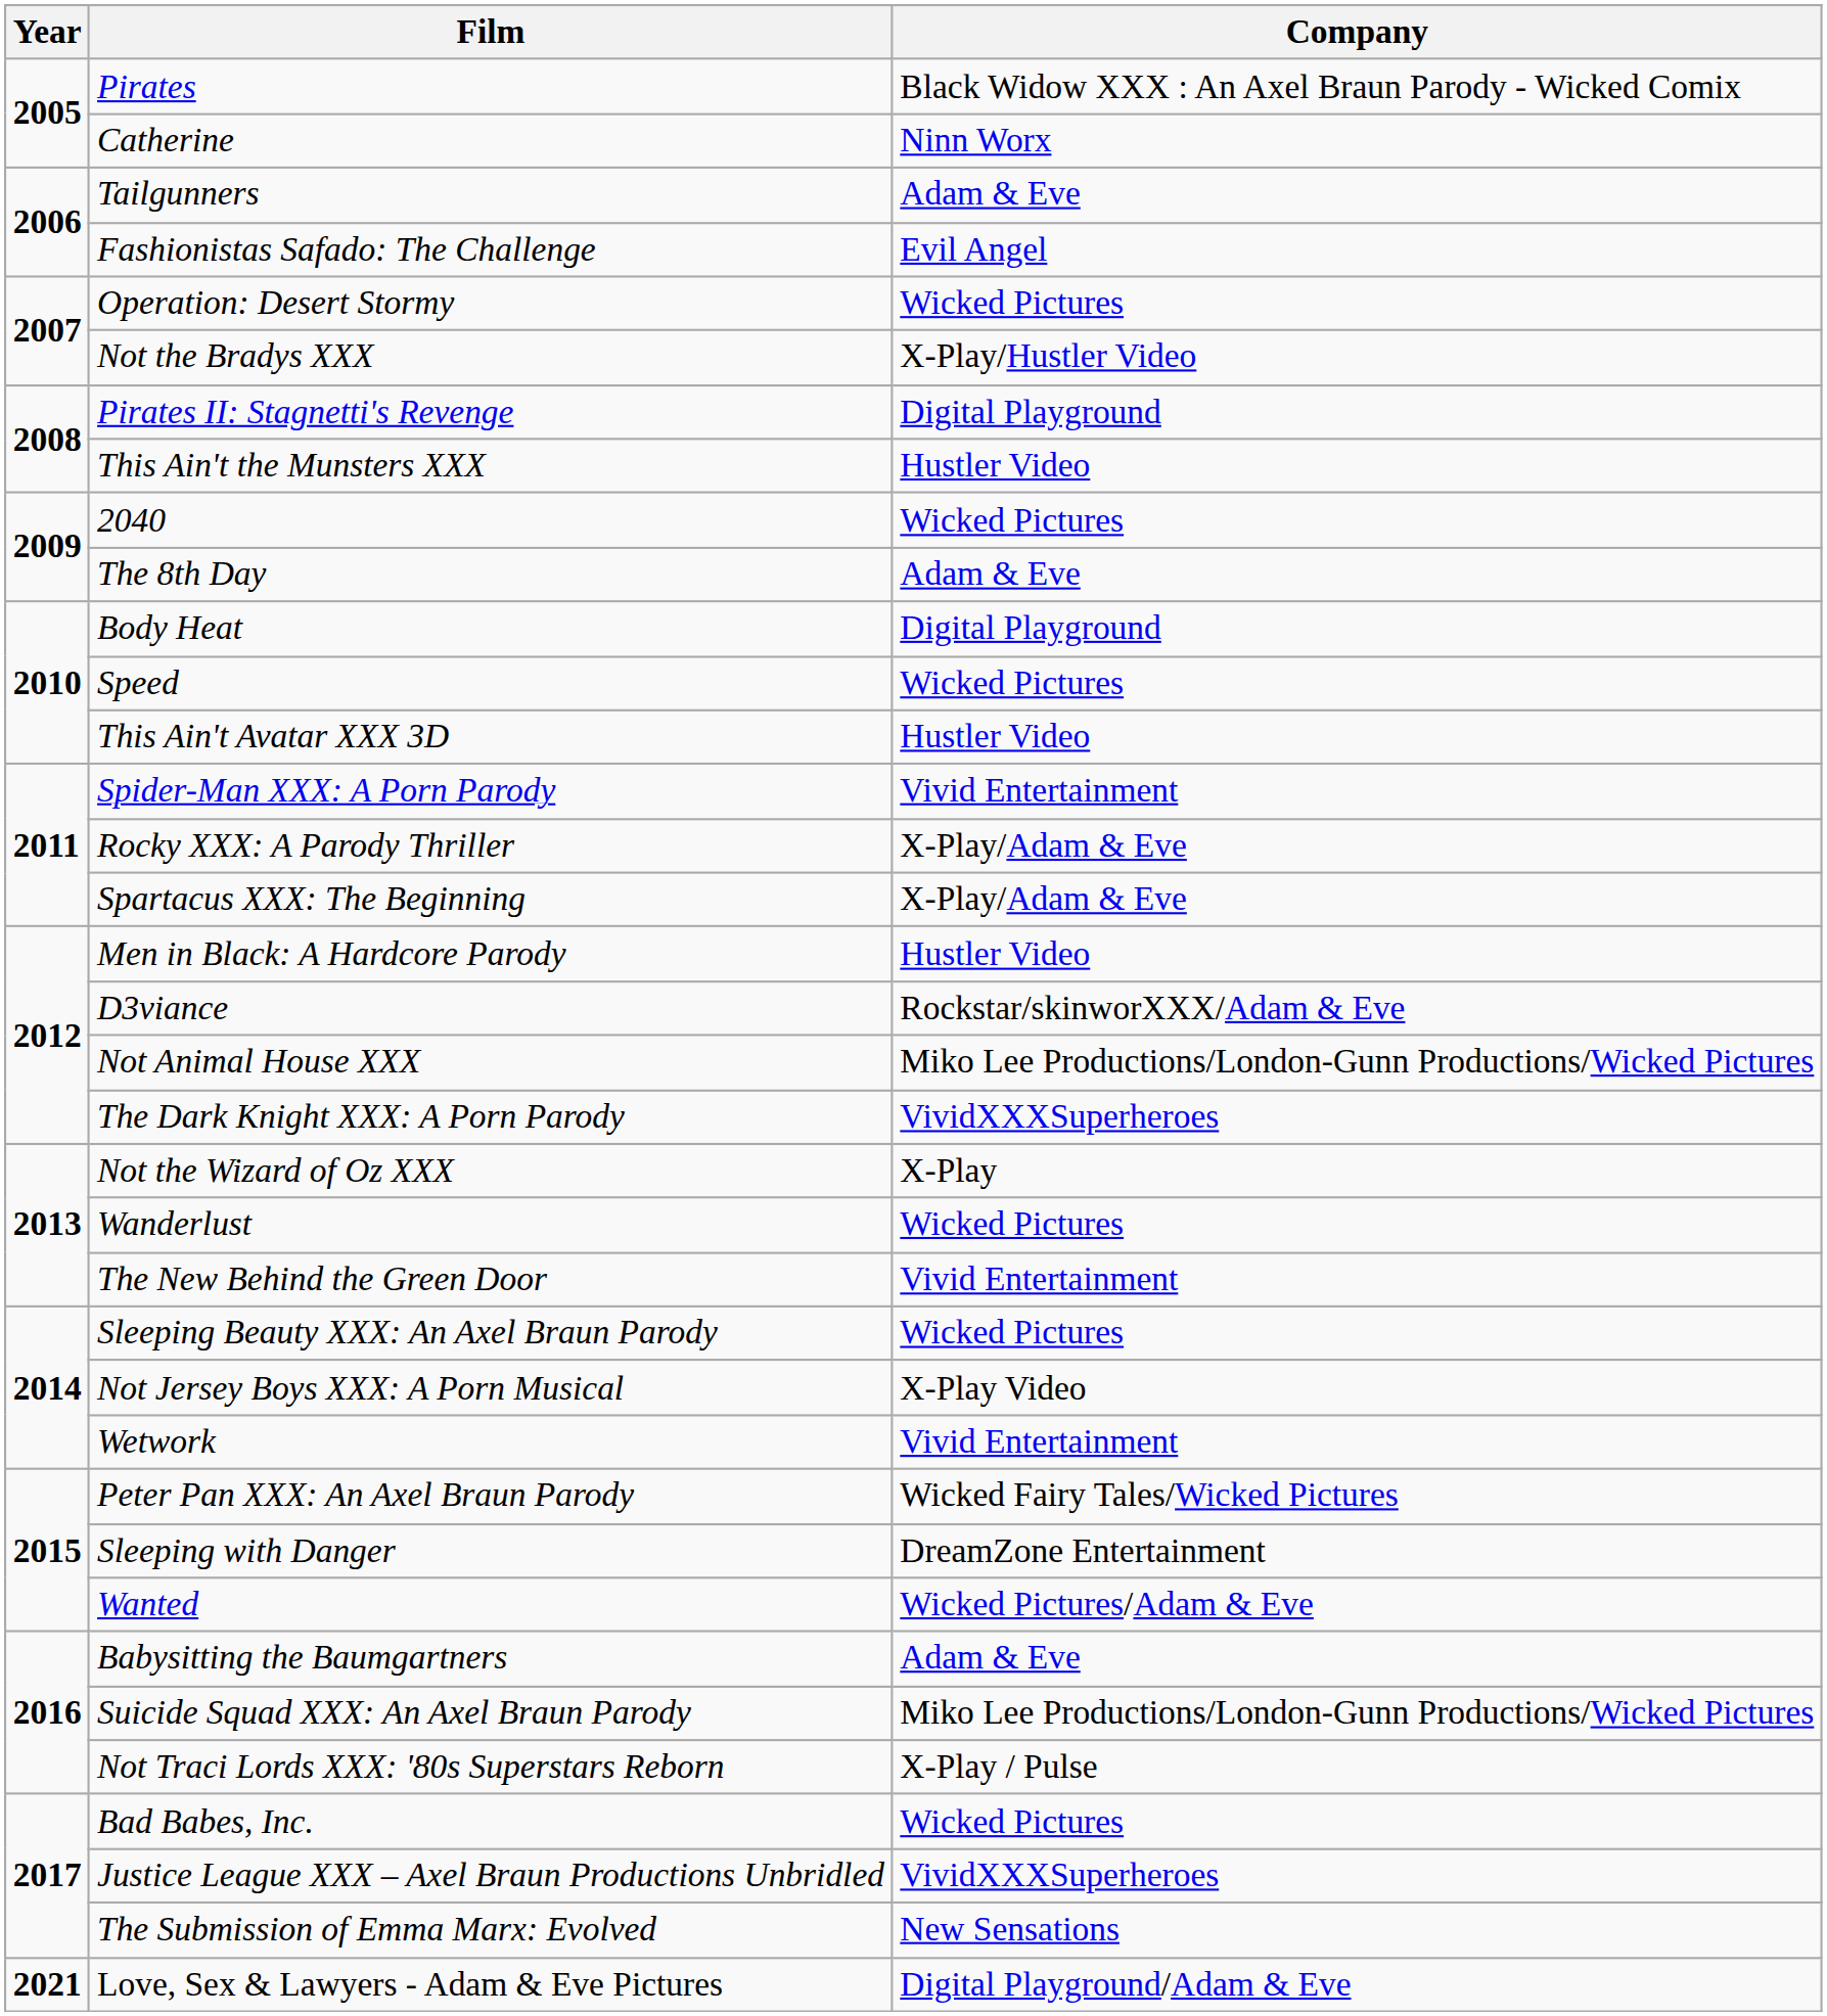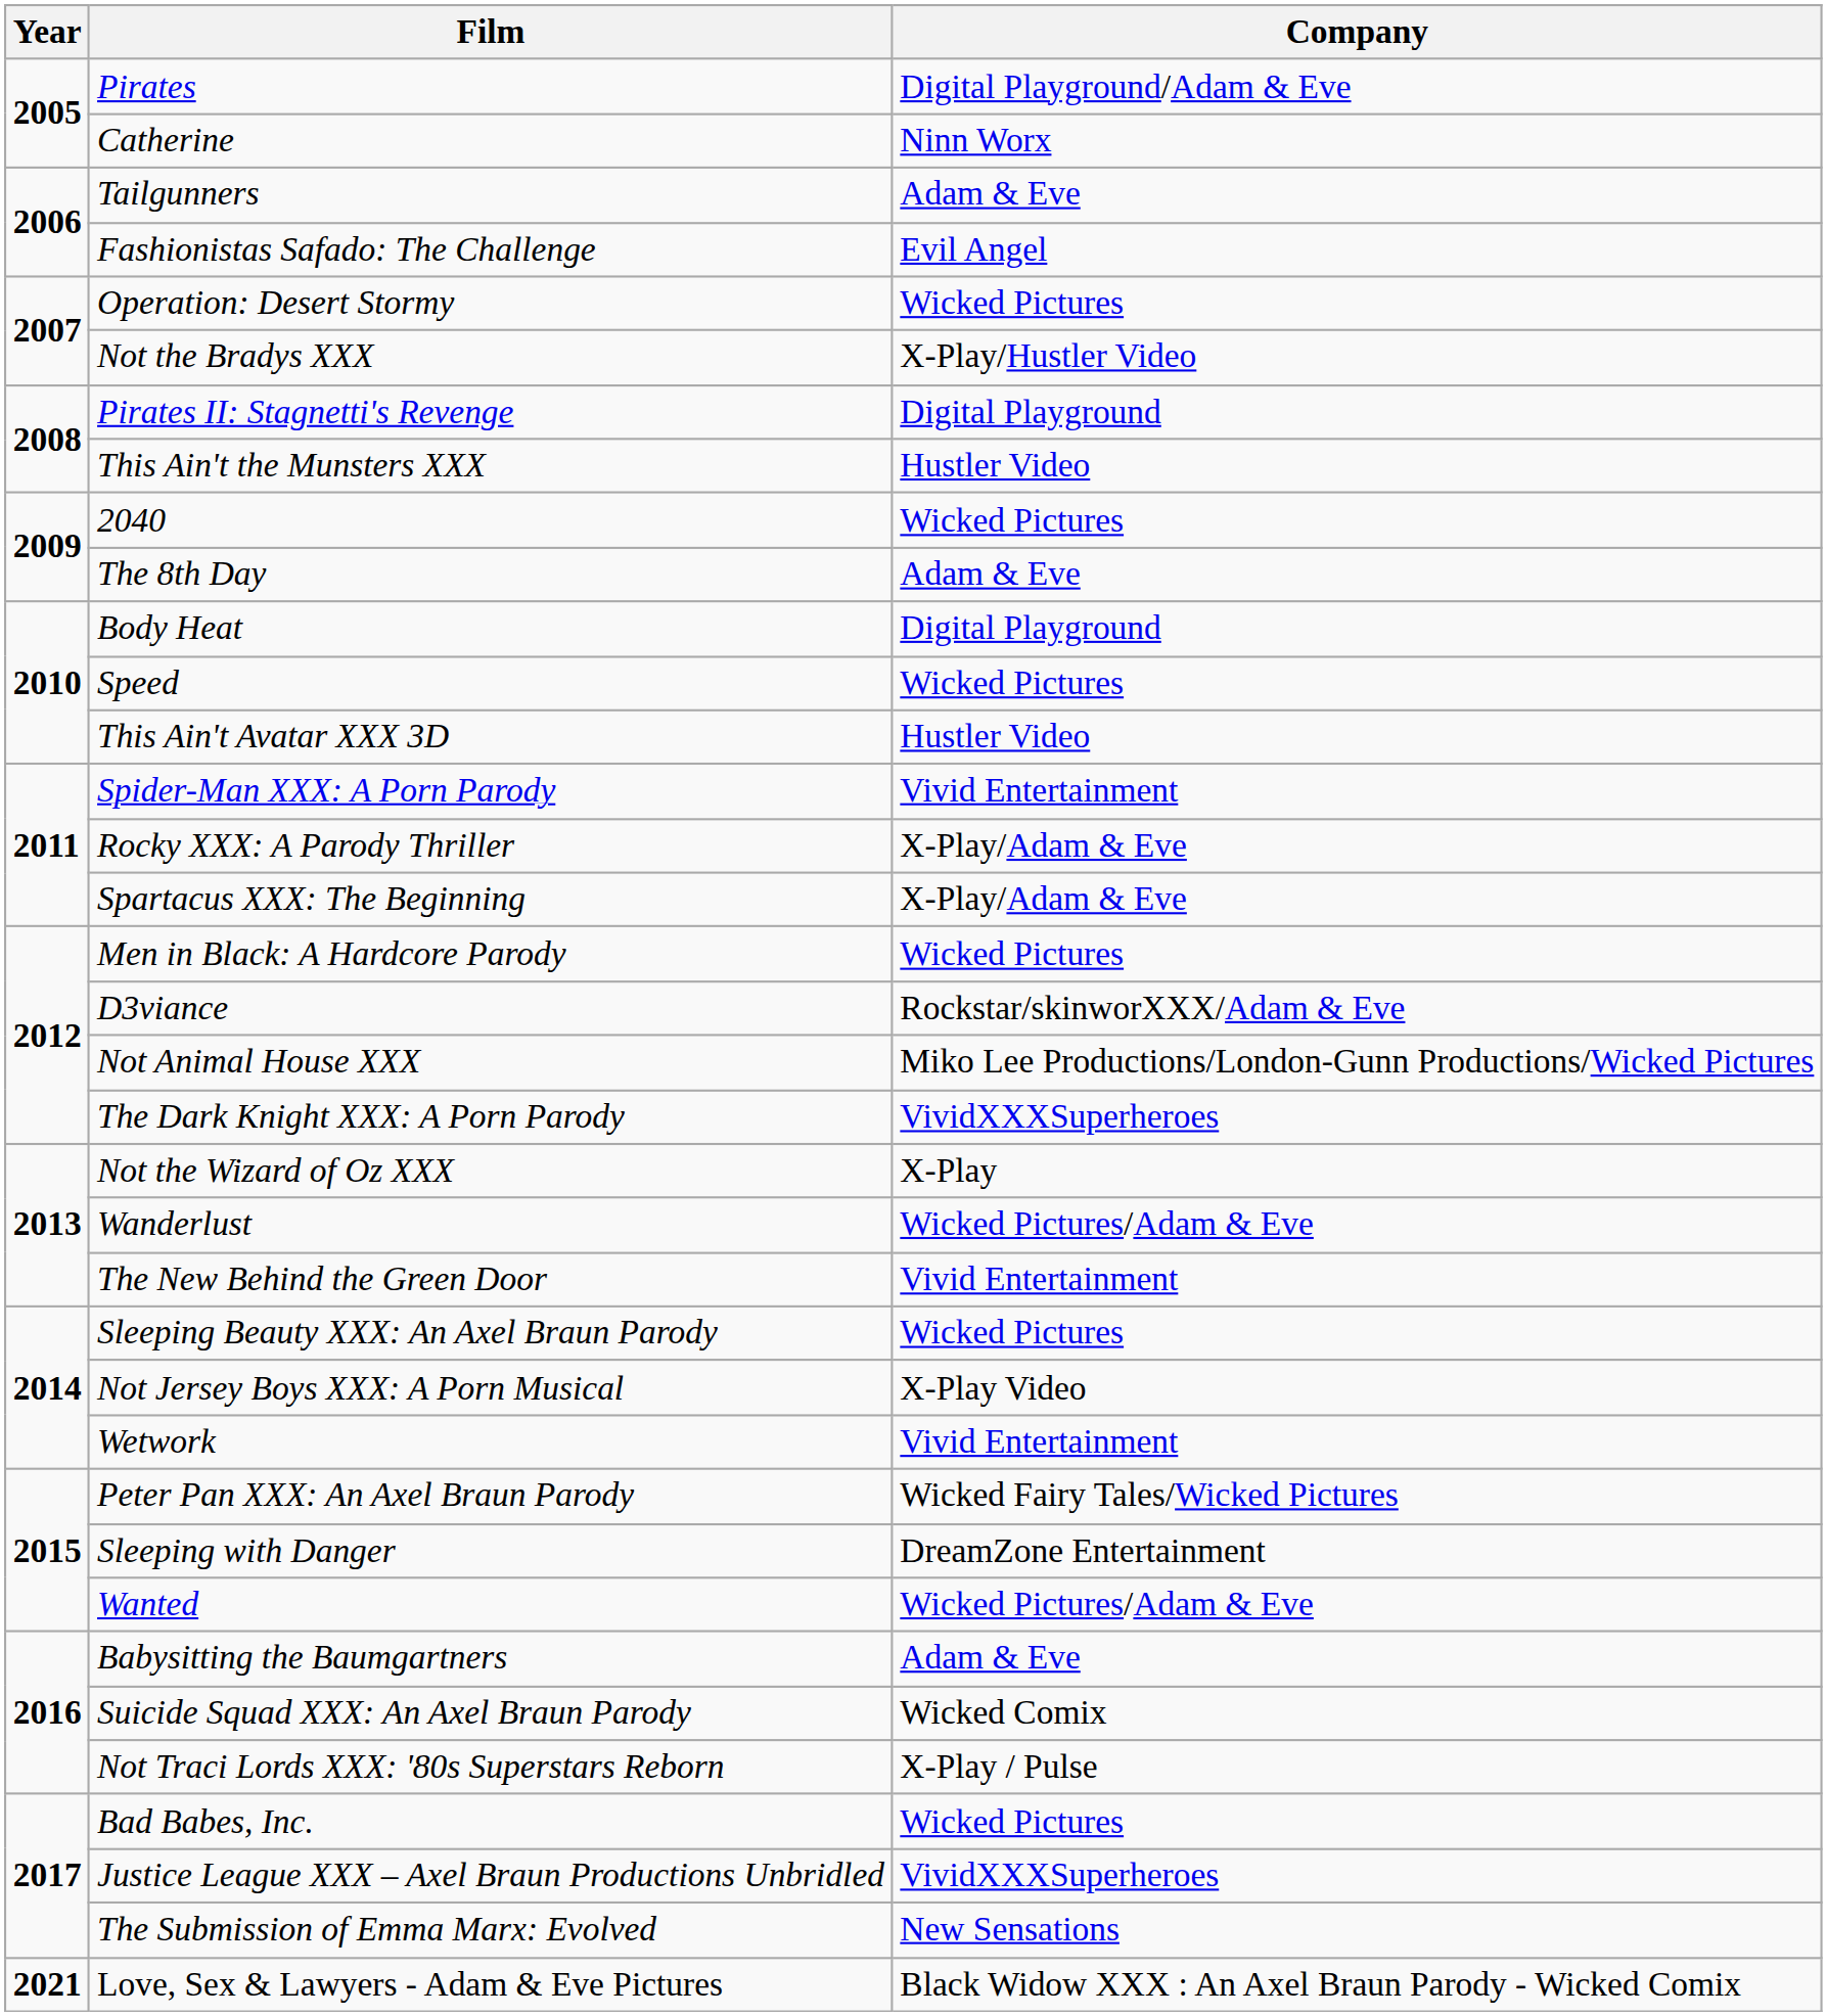Pirates | Company: Black Widow XXX : An Axel Braun Parody - Wicked Comix -> Digital Playground/Adam & Eve
Men in Black: A Hardcore Parody | Company: Hustler Video -> Wicked Pictures
Wanderlust | Company: Wicked Pictures -> Wicked Pictures/Adam & Eve
Suicide Squad XXX: An Axel Braun Parody | Company: Miko Lee Productions/London-Gunn Productions/Wicked Pictures -> Wicked Comix
Love, Sex & Lawyers - Adam & Eve Pictures | Company: Digital Playground/Adam & Eve -> Black Widow XXX : An Axel Braun Parody - Wicked Comix
